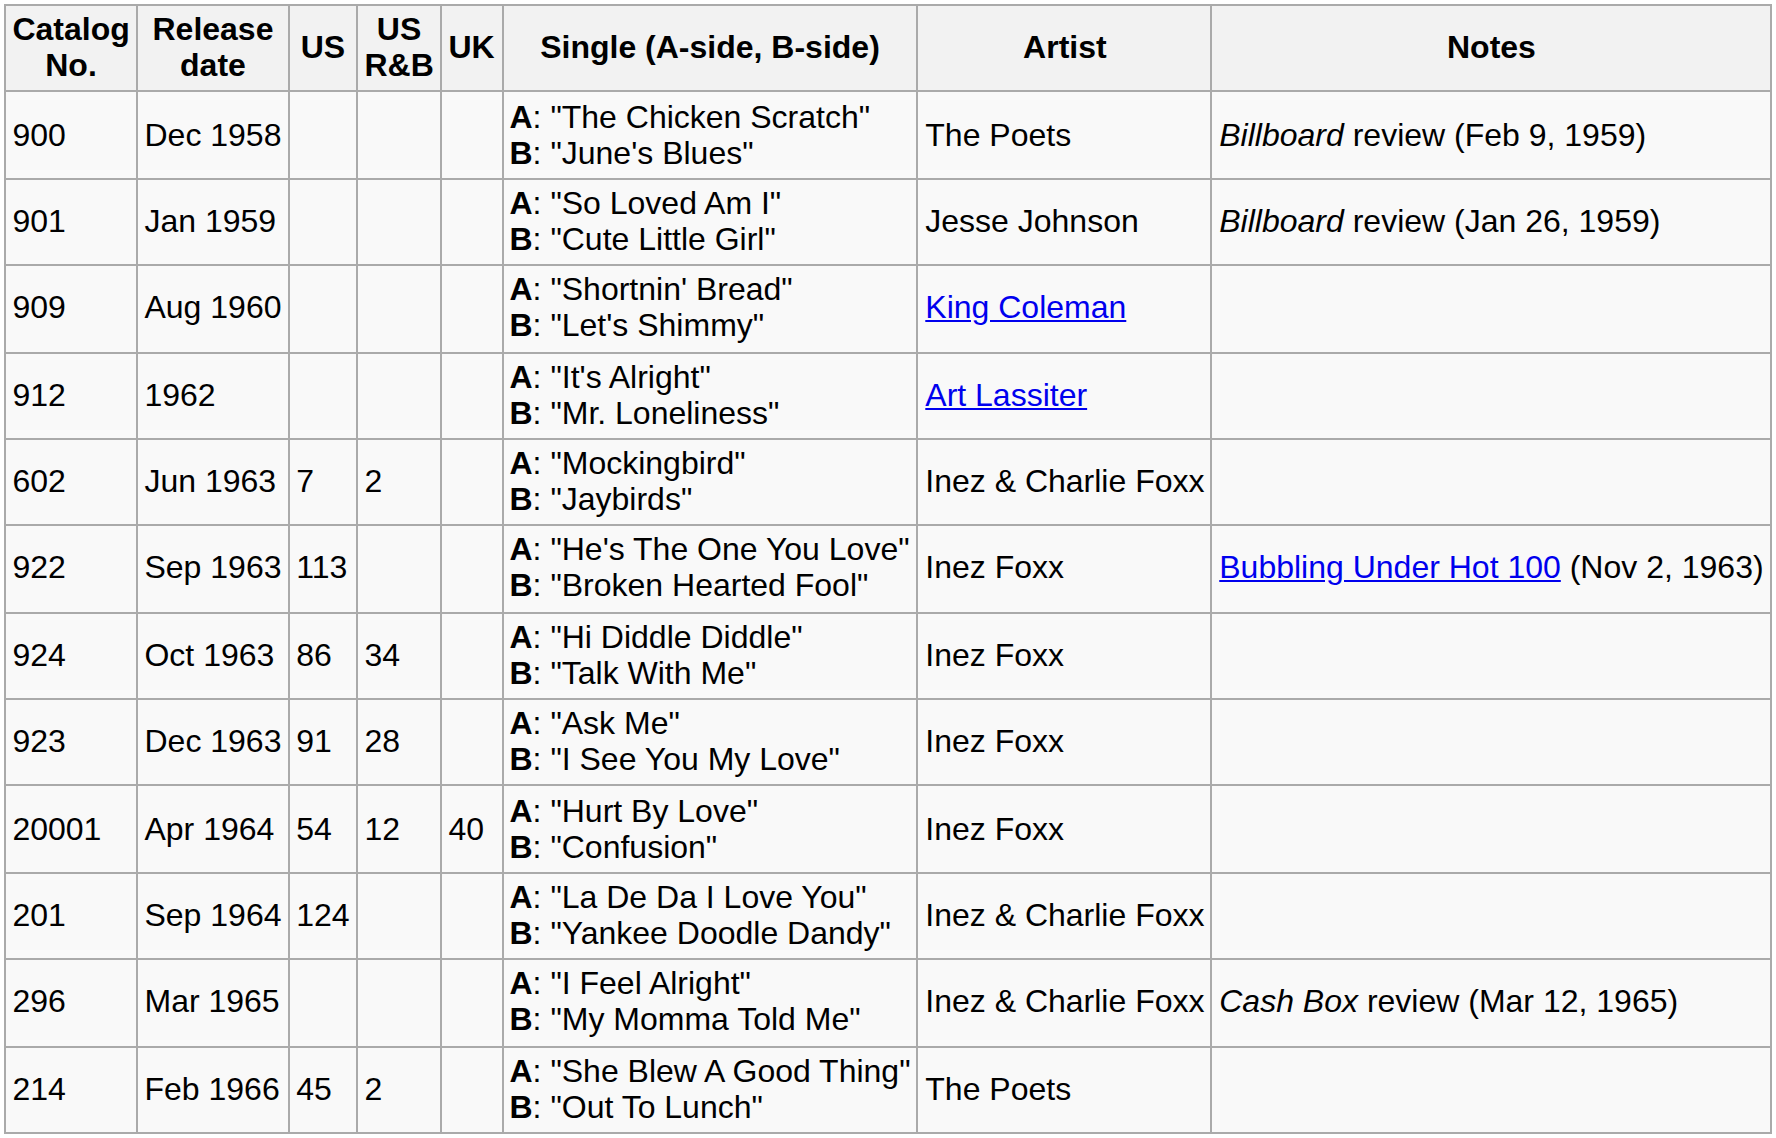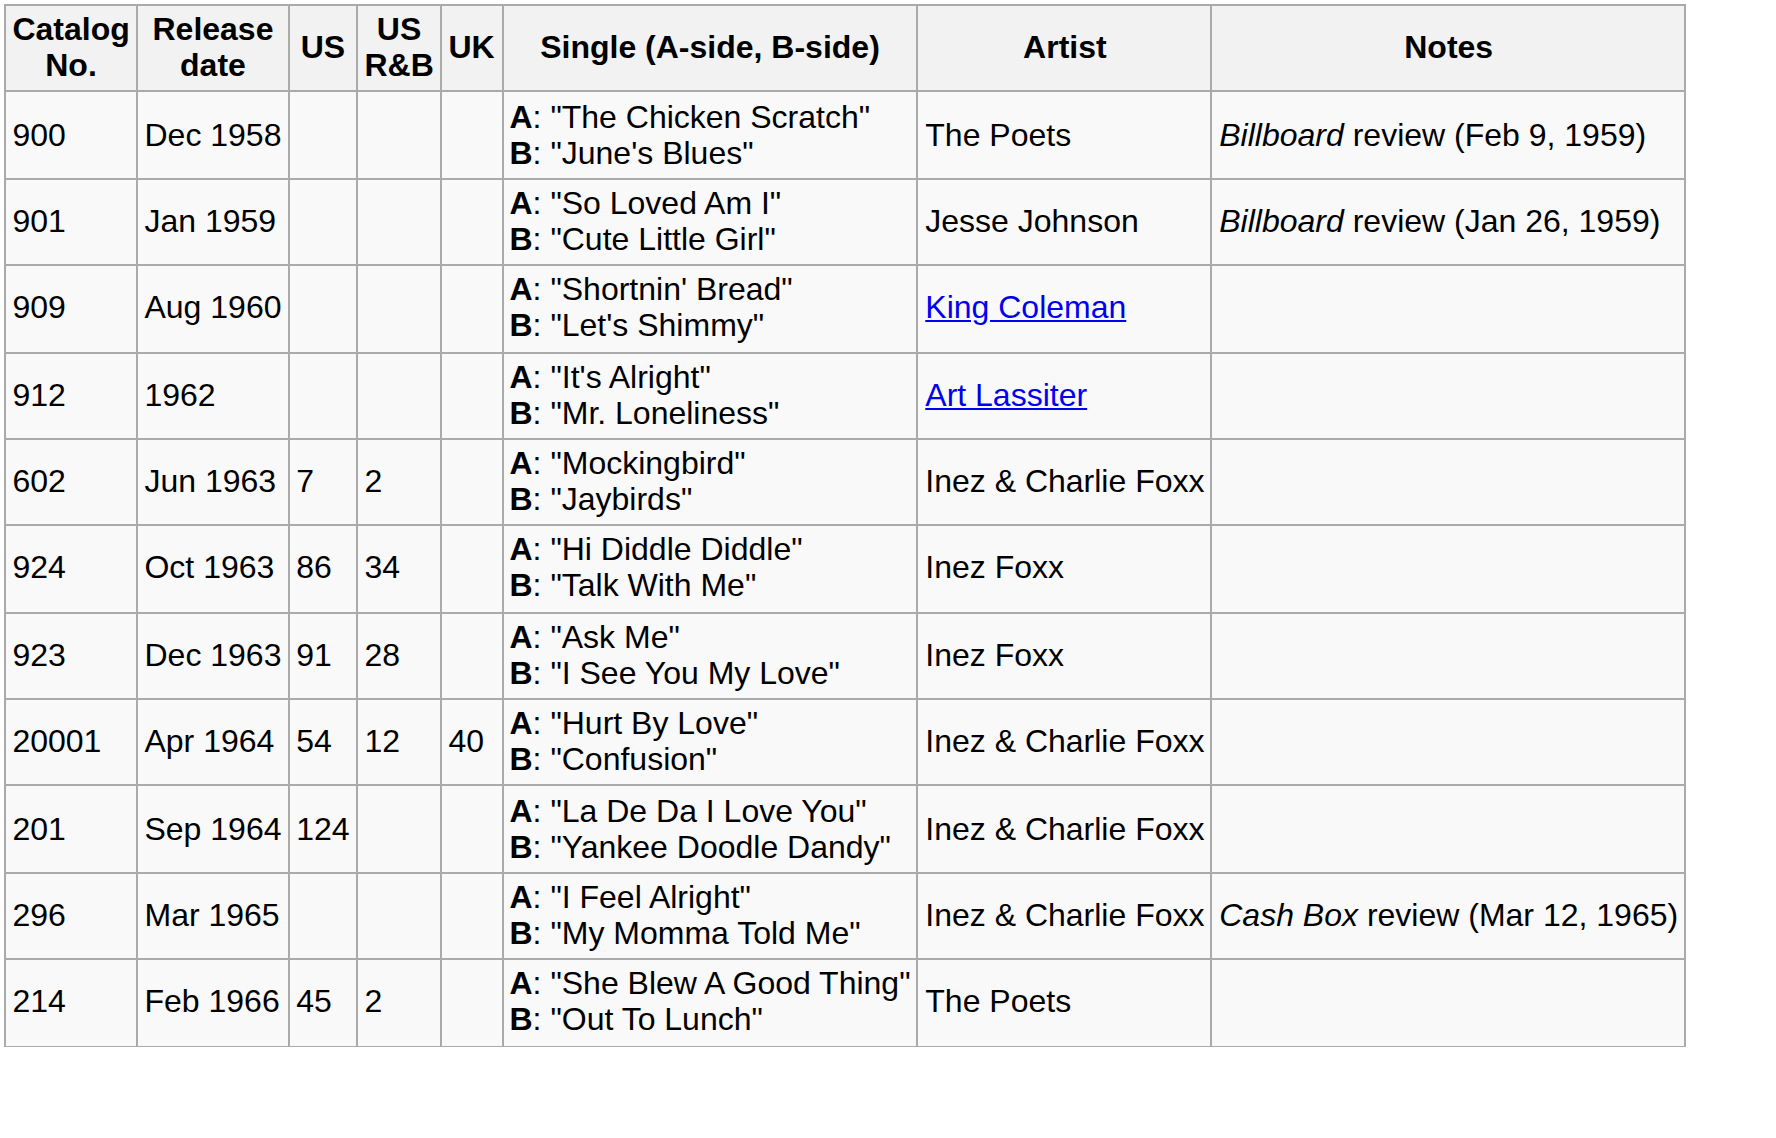- row: 922 | Sep 1963 | 113 | A: "He's The One You Love" B: "Broken Hearted Fool" | Inez Foxx | Bubbling Under Hot 100 (Nov 2, 1963)
Apr 1964 | Artist: Inez Foxx -> Inez & Charlie Foxx
